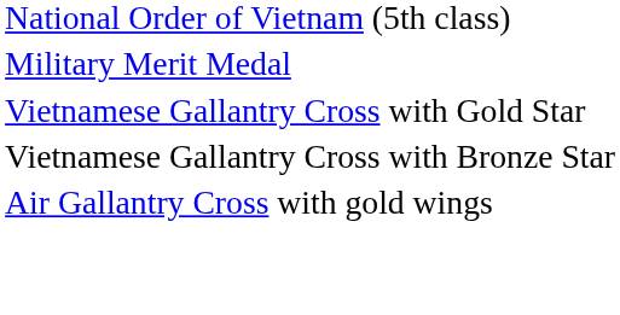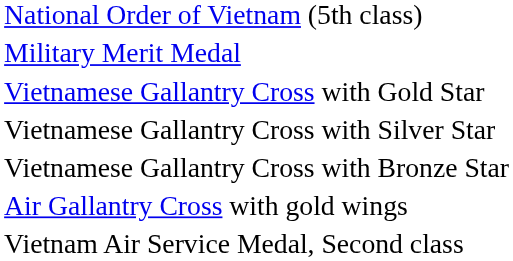+ row: Vietnamese Gallantry Cross with Silver Star
+ row: Vietnam Air Service Medal, Second class
